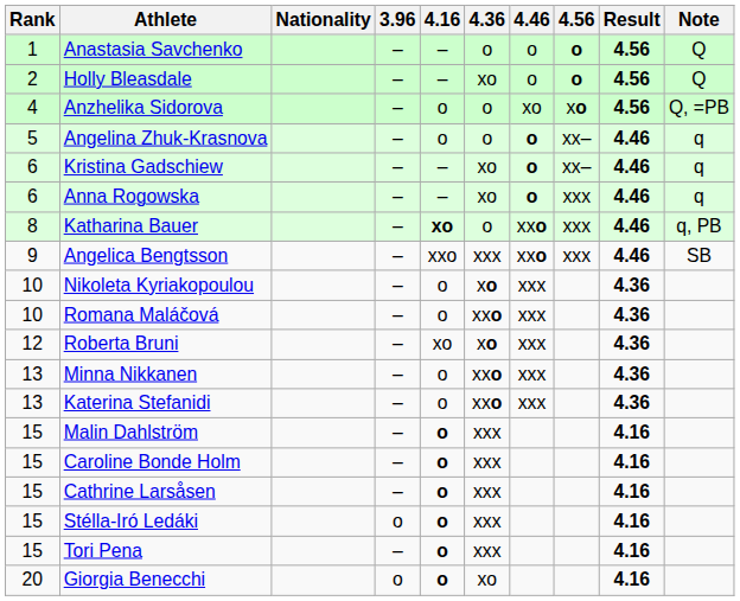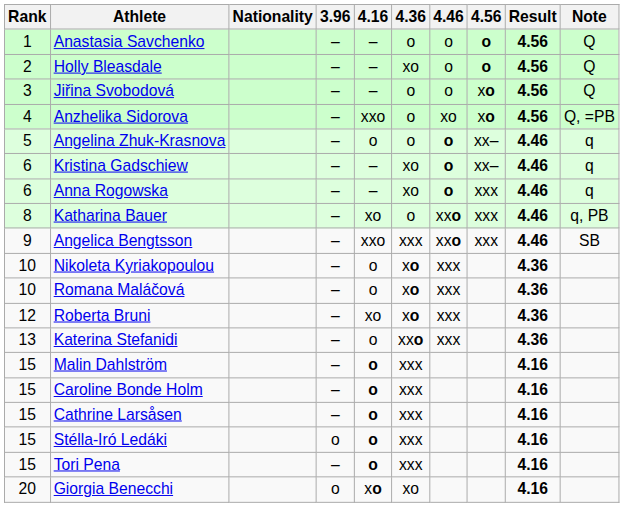+ row: 3 | Jiřina Svobodová | – | – | o | o | xo | 4.56 | Q
Anzhelika Sidorova | 4.16: o -> xxo
Katharina Bauer | 4.16: bold -> normal
Romana Maláčová | 4.36: xxo -> xo
- row: 13 | Minna Nikkanen | – | o | xxo | xxx | 4.36
Giorgia Benecchi | 4.16: o -> xo
